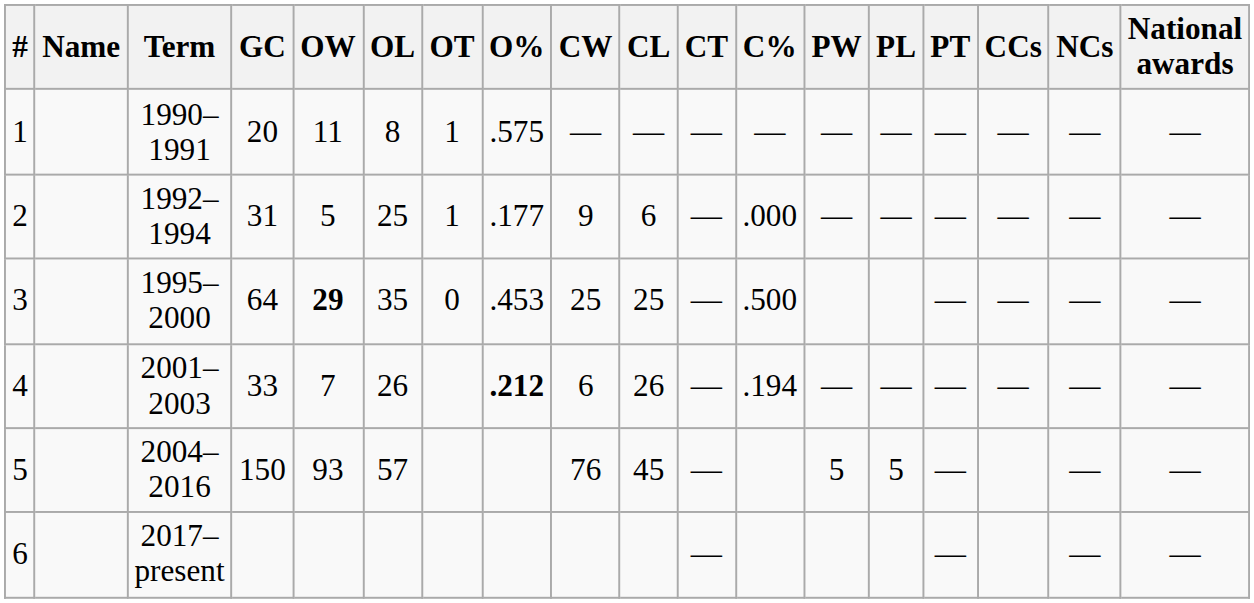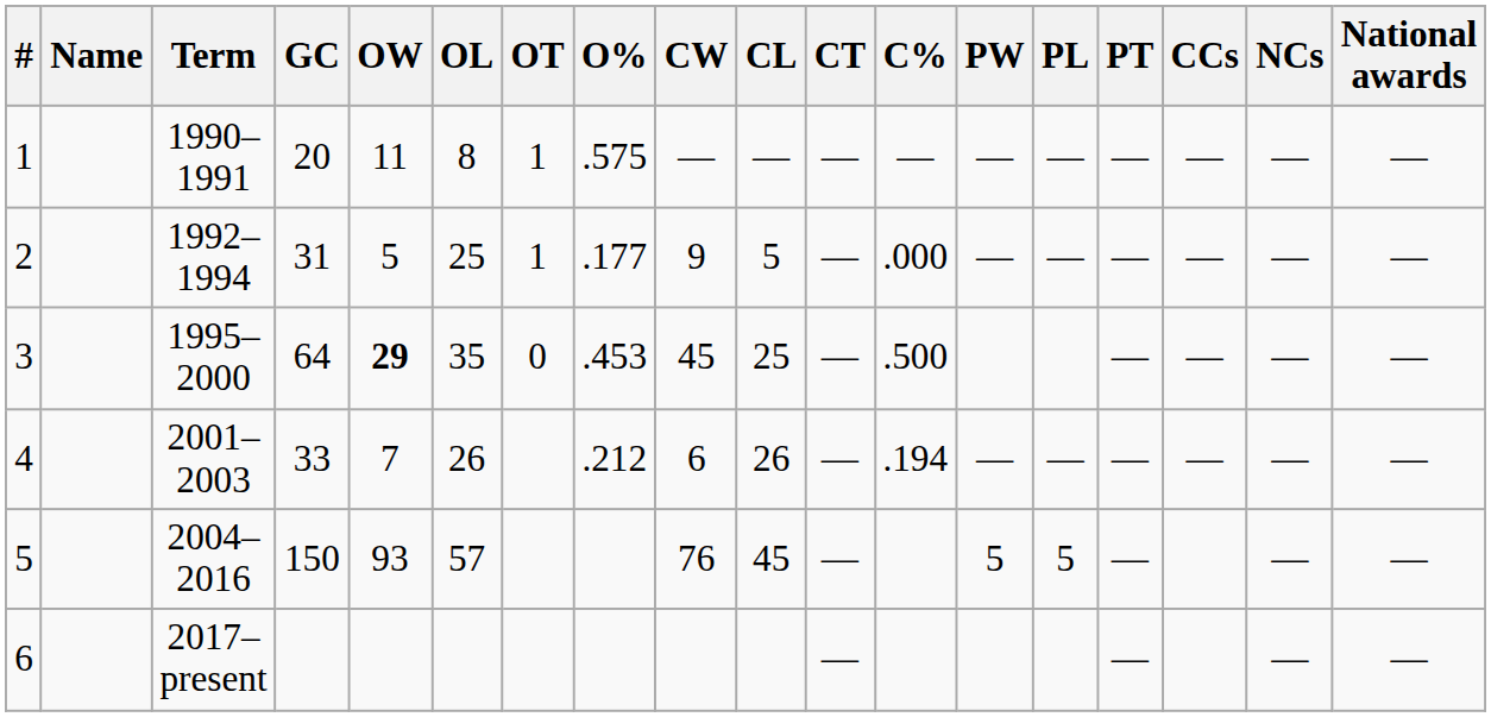2 | CL: 6 -> 5
3 | CW: 25 -> 45
4 | O%: bold -> normal
